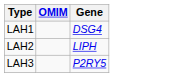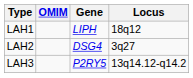+ column: Locus | 18q12 | 3q27 | 13q14.12-q14.2
LAH1 | Gene: DSG4 -> LIPH
LAH2 | Gene: LIPH -> DSG4
